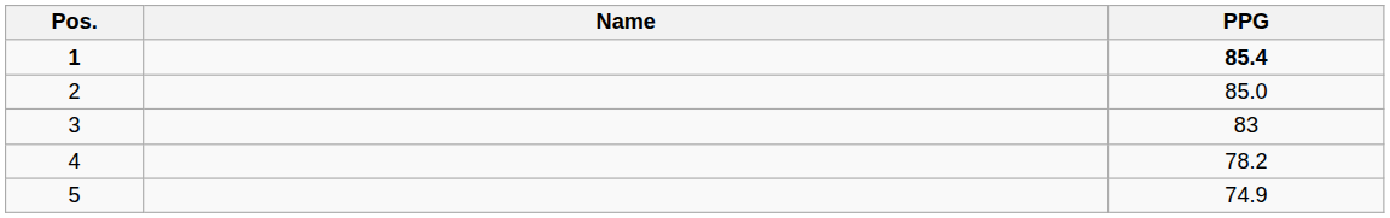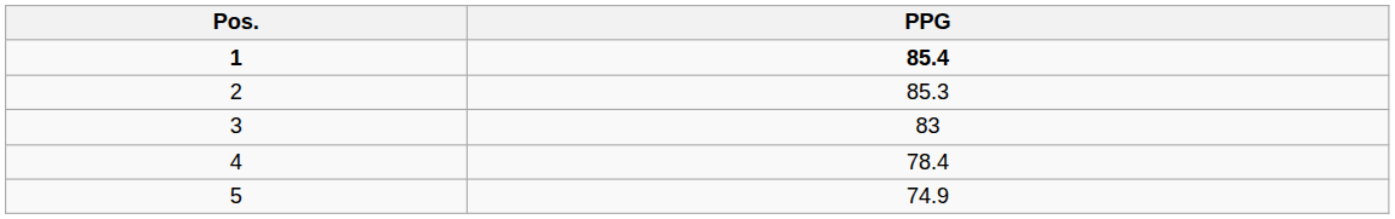- column: Name
2 | PPG: 85.0 -> 85.3
4 | PPG: 78.2 -> 78.4
